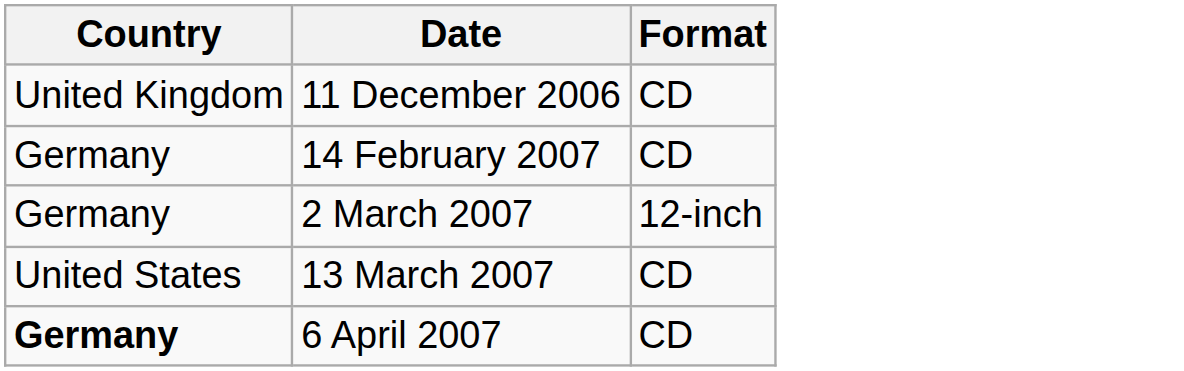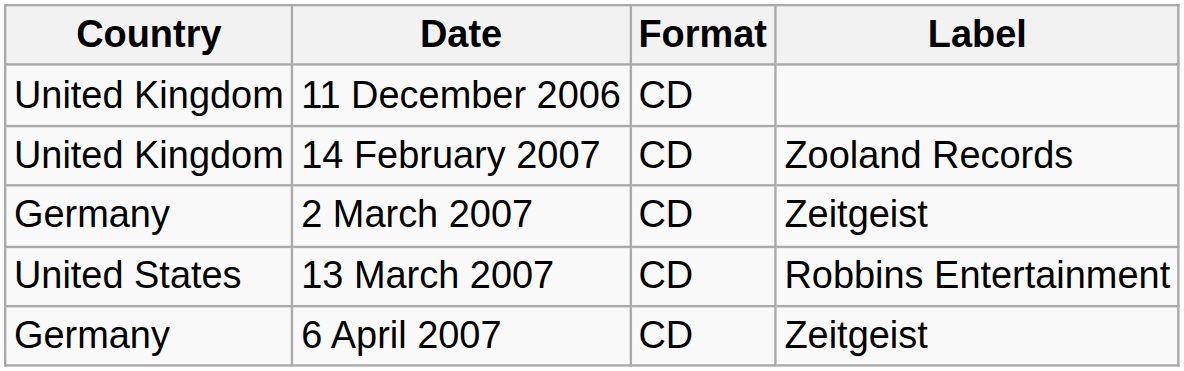+ column: Label | Zooland Records | Zeitgeist | Robbins Entertainment | Zeitgeist
14 February 2007 | Country: Germany -> United Kingdom
2 March 2007 | Format: 12-inch -> CD
6 April 2007 | Country: bold -> normal
